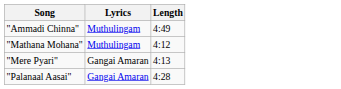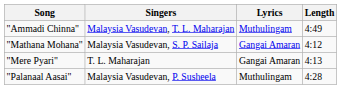+ column: Singers | Malaysia Vasudevan, T. L. Maharajan | Malaysia Vasudevan, S. P. Sailaja | T. L. Maharajan | Malaysia Vasudevan, P. Susheela
"Mathana Mohana" | Lyrics: Muthulingam -> Gangai Amaran
"Palanaal Aasai" | Lyrics: Gangai Amaran -> Muthulingam
